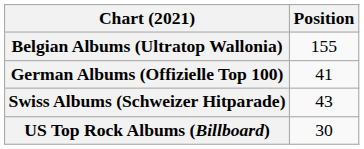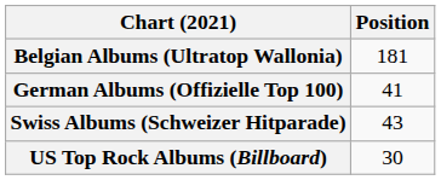Belgian Albums (Ultratop Wallonia) | Position: 155 -> 181
